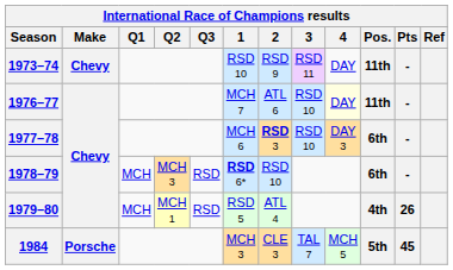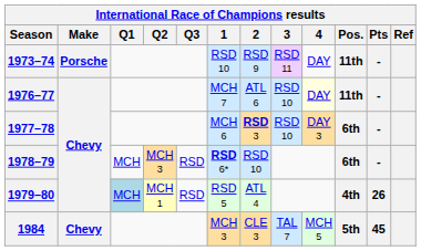1973–74 | Make: Chevy -> Porsche
1979–80 | Q1: no background -> lightblue background
1984 | Make: Porsche -> Chevy
